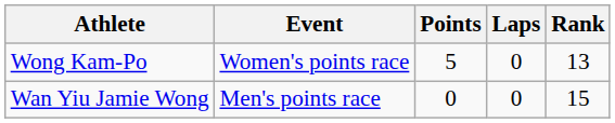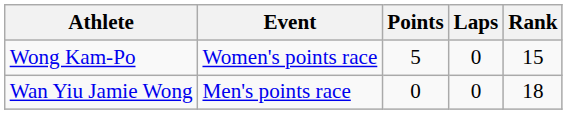Wong Kam-Po | Rank: 13 -> 15
Wan Yiu Jamie Wong | Rank: 15 -> 18
